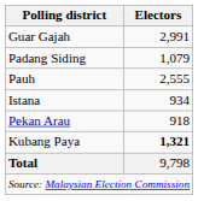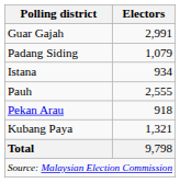rows swapped: Pauh <-> Istana
Kubang Paya | Electors: bold -> normal
